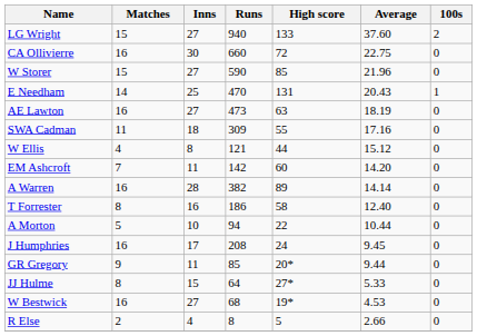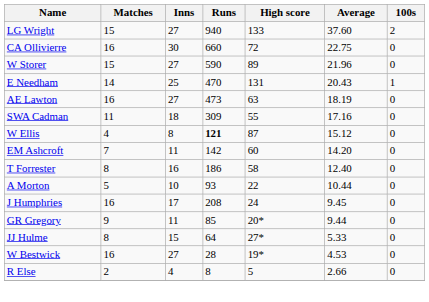W Storer | High score: 85 -> 89
W Ellis | Runs: normal -> bold
W Ellis | High score: 44 -> 87
- row: A Warren | 16 | 28 | 382 | 89 | 14.14 | 0
A Morton | Runs: 94 -> 93
W Bestwick | Runs: 68 -> 28
